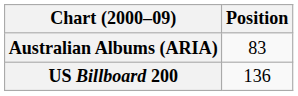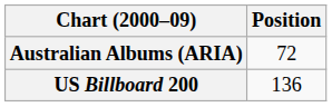Australian Albums (ARIA) | Position: 83 -> 72
